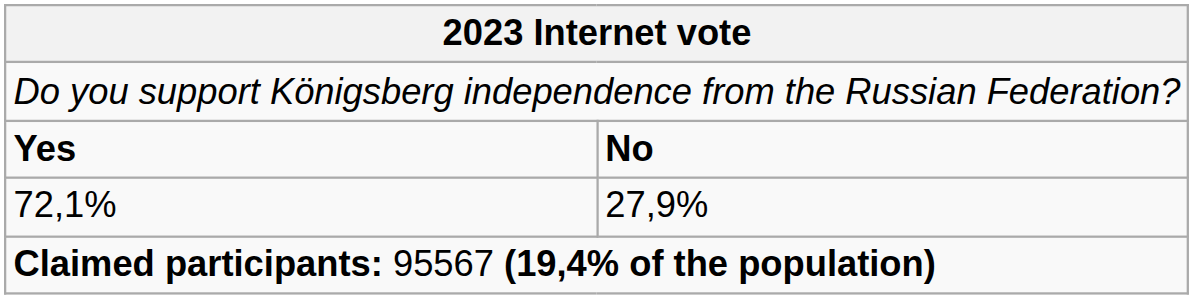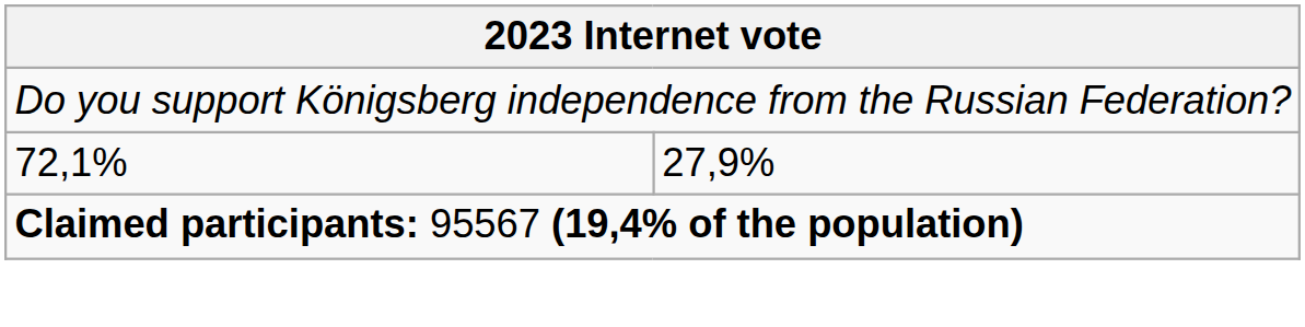- row: Yes | No
